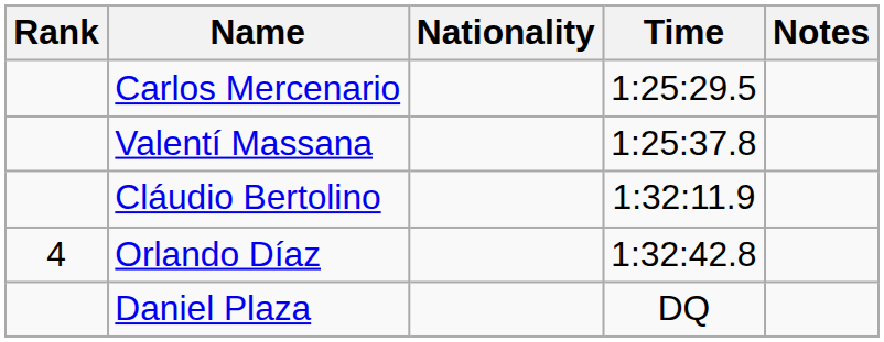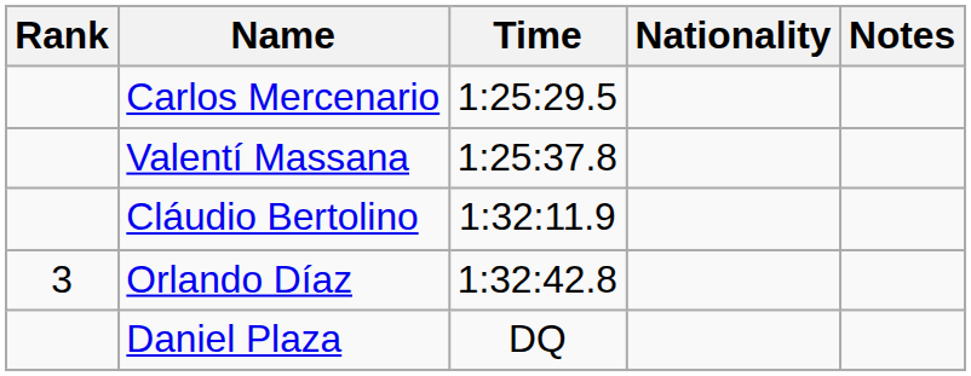columns swapped: Nationality <-> Time
Orlando Díaz | Rank: 4 -> 3
